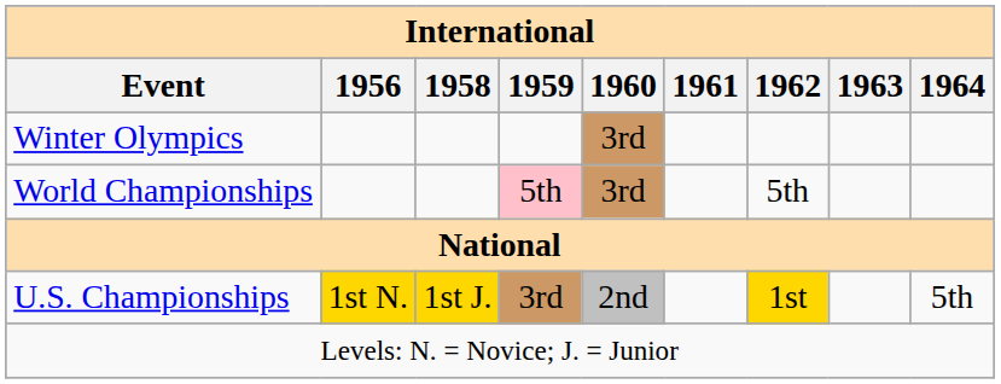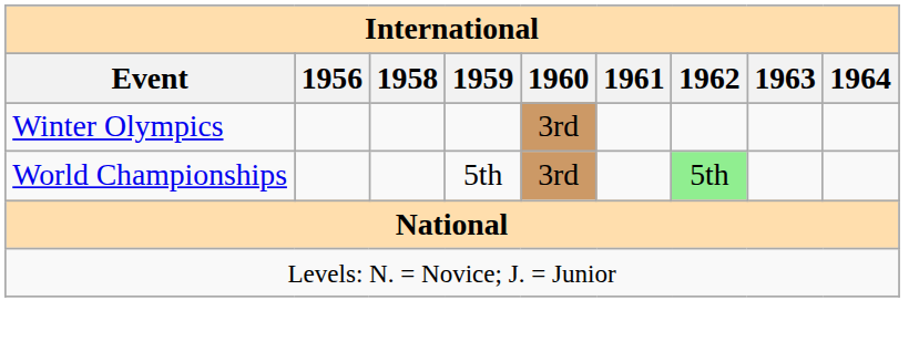World Championships | 1959: pink background -> no background
World Championships | 1962: no background -> lightgreen background
- row: U.S. Championships | 1st N. | 1st J. | 3rd | 2nd | 1st | 5th
